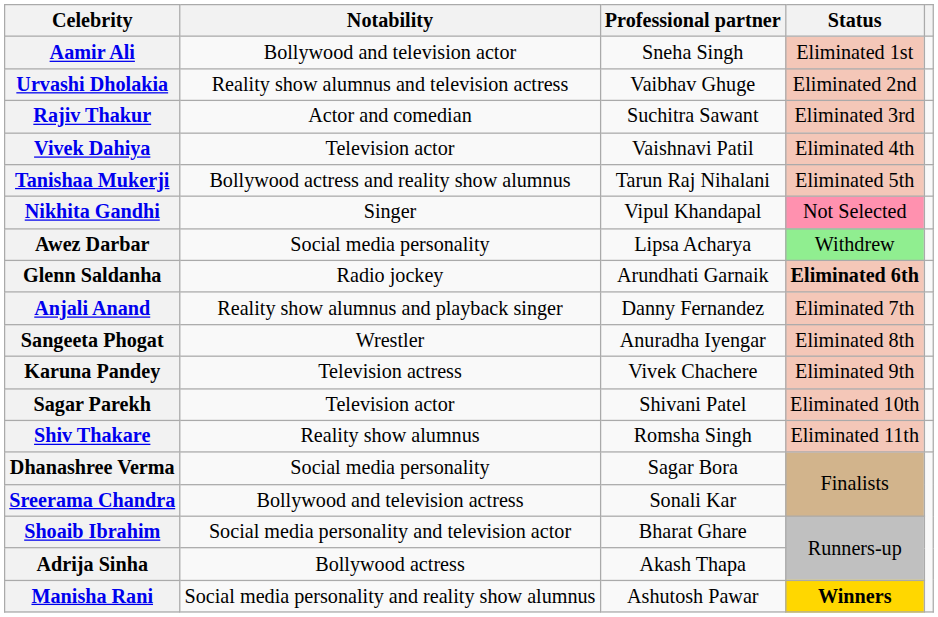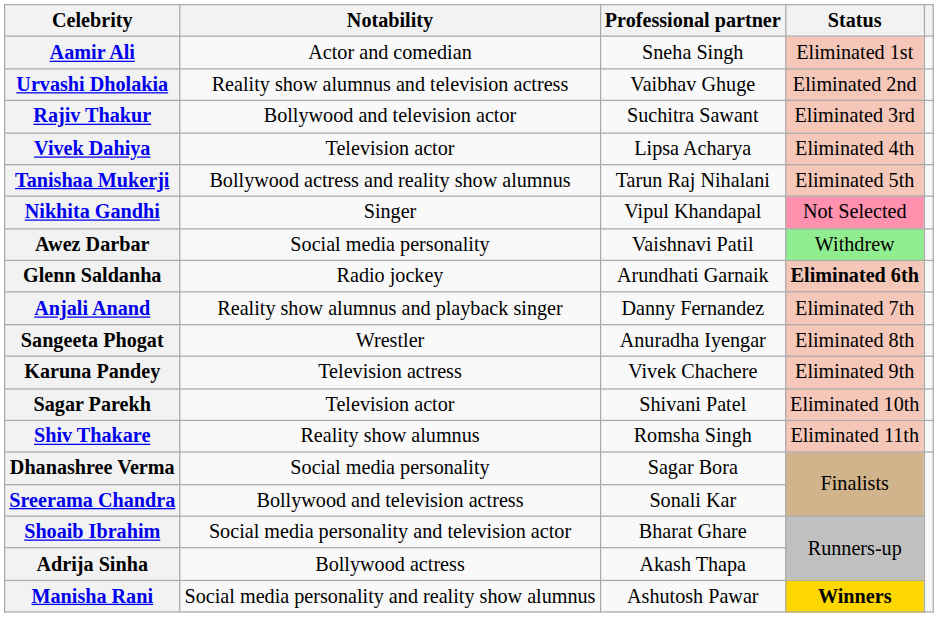Aamir Ali | Notability: Bollywood and television actor -> Actor and comedian
Rajiv Thakur | Notability: Actor and comedian -> Bollywood and television actor
Vivek Dahiya | Professional partner: Vaishnavi Patil -> Lipsa Acharya
Awez Darbar | Professional partner: Lipsa Acharya -> Vaishnavi Patil
